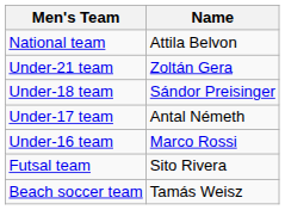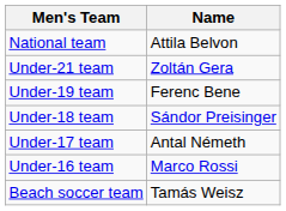+ row: Under-19 team | Ferenc Bene
- row: Futsal team | Sito Rivera
